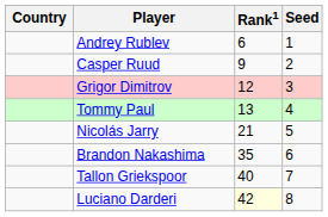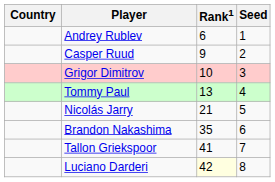Grigor Dimitrov | Rank1: 12 -> 10
Tallon Griekspoor | Rank1: 40 -> 41
